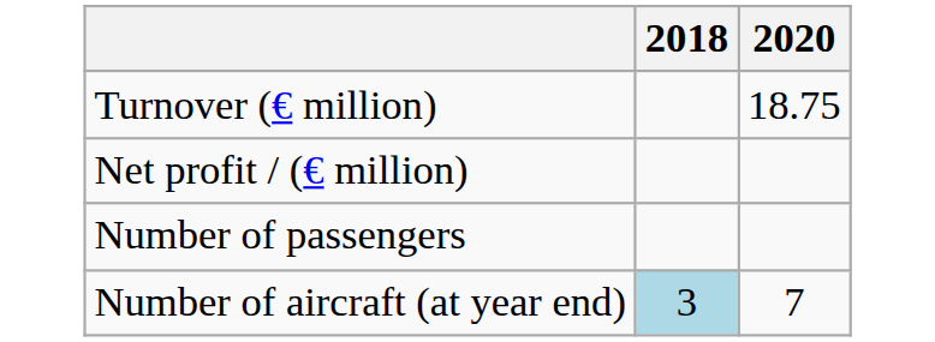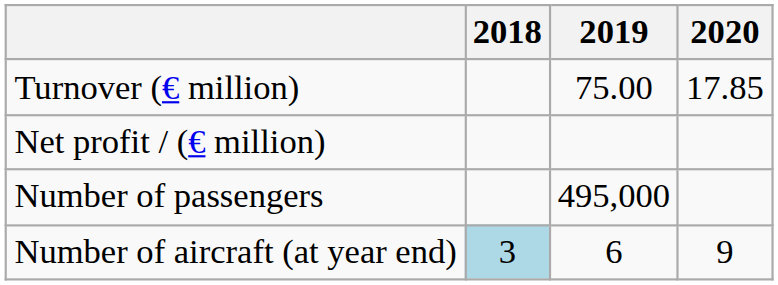+ column: 2019 | 75.00 | 495,000 | 6
Turnover (€ million) | 2020: 18.75 -> 17.85
Number of aircraft (at year end) | 2020: 7 -> 9
